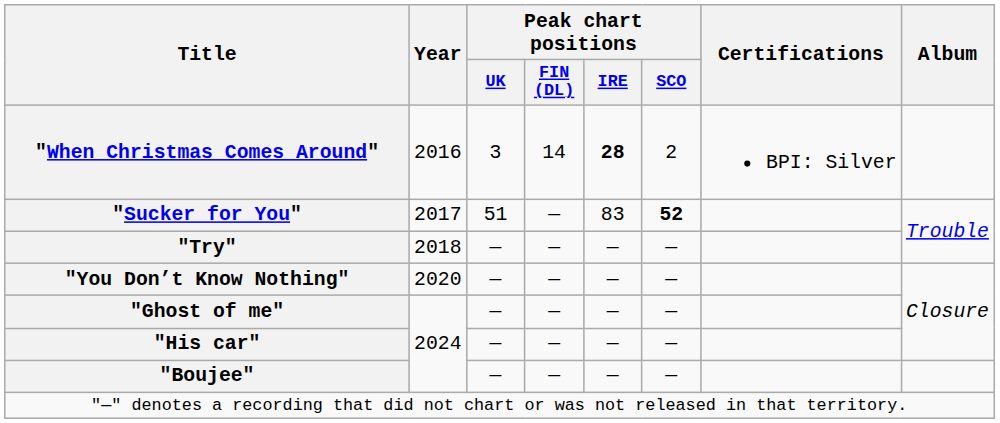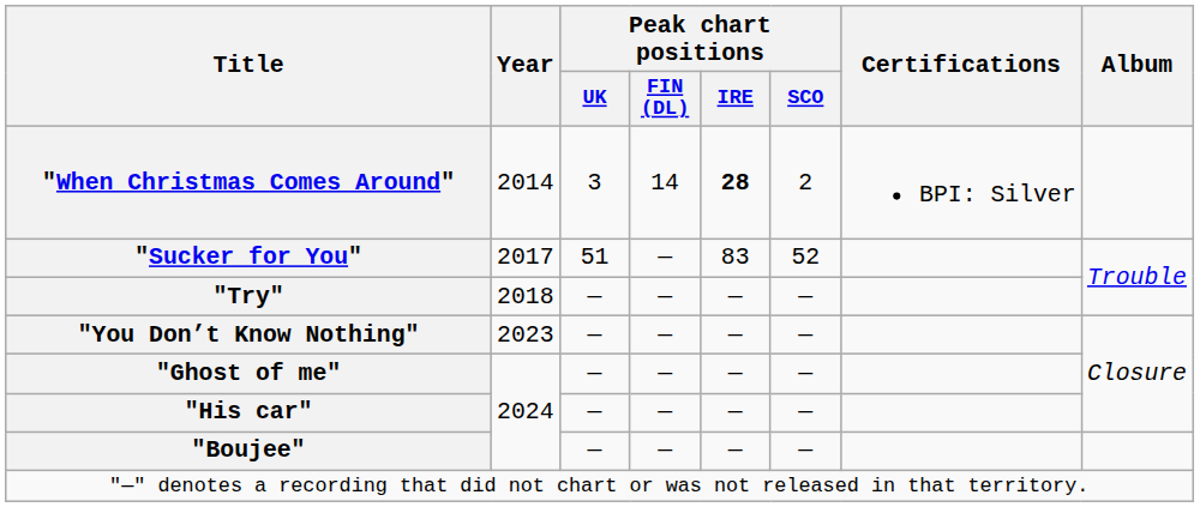"When Christmas Comes Around" | Year: 2016 -> 2014
"Sucker for You" | Peak chart positions / SCO: bold -> normal
"You Don’t Know Nothing" | Year: 2020 -> 2023
